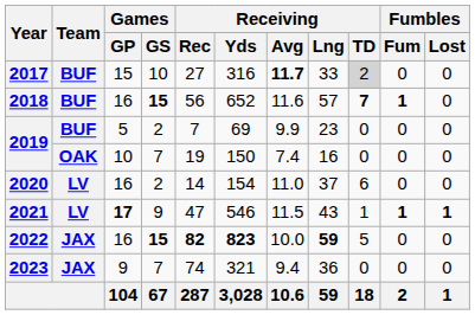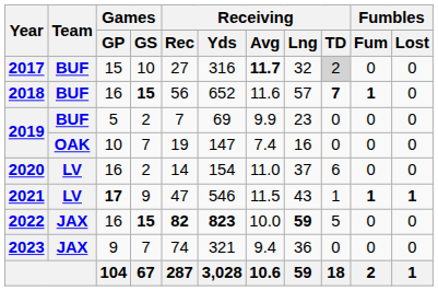2017 | Receiving / Lng: 33 -> 32
2019 / 10 | Receiving / Yds: 150 -> 147
